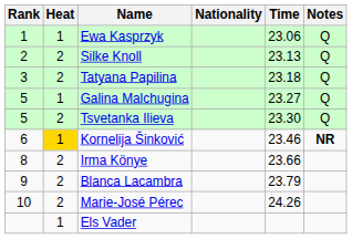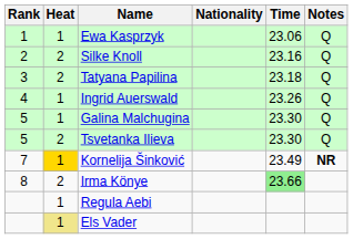Silke Knoll | Time: 23.13 -> 23.16
+ row: 4 | 1 | Ingrid Auerswald | 23.26 | Q
Galina Malchugina | Time: 23.27 -> 23.30
Kornelija Šinković | Rank: 6 -> 7
Kornelija Šinković | Time: 23.46 -> 23.49
Irma Könye | Time: no background -> lightgreen background
- row: 9 | 2 | Blanca Lacambra | 23.79
- row: 10 | 2 | Marie-José Pérec | 24.26
+ row: 1 | Regula Aebi
Els Vader | Heat: no background -> khaki background
